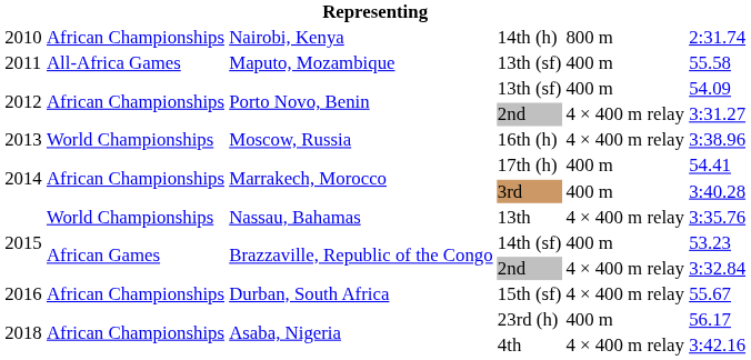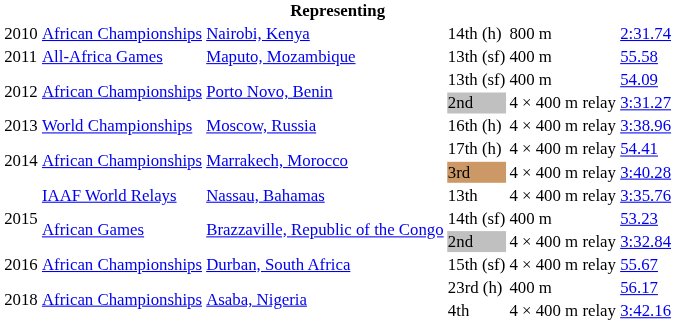17th (h) | column 5: 400 m -> 4 × 400 m relay
3rd | column 5: 400 m -> 4 × 400 m relay
13th | column 2: World Championships -> IAAF World Relays
